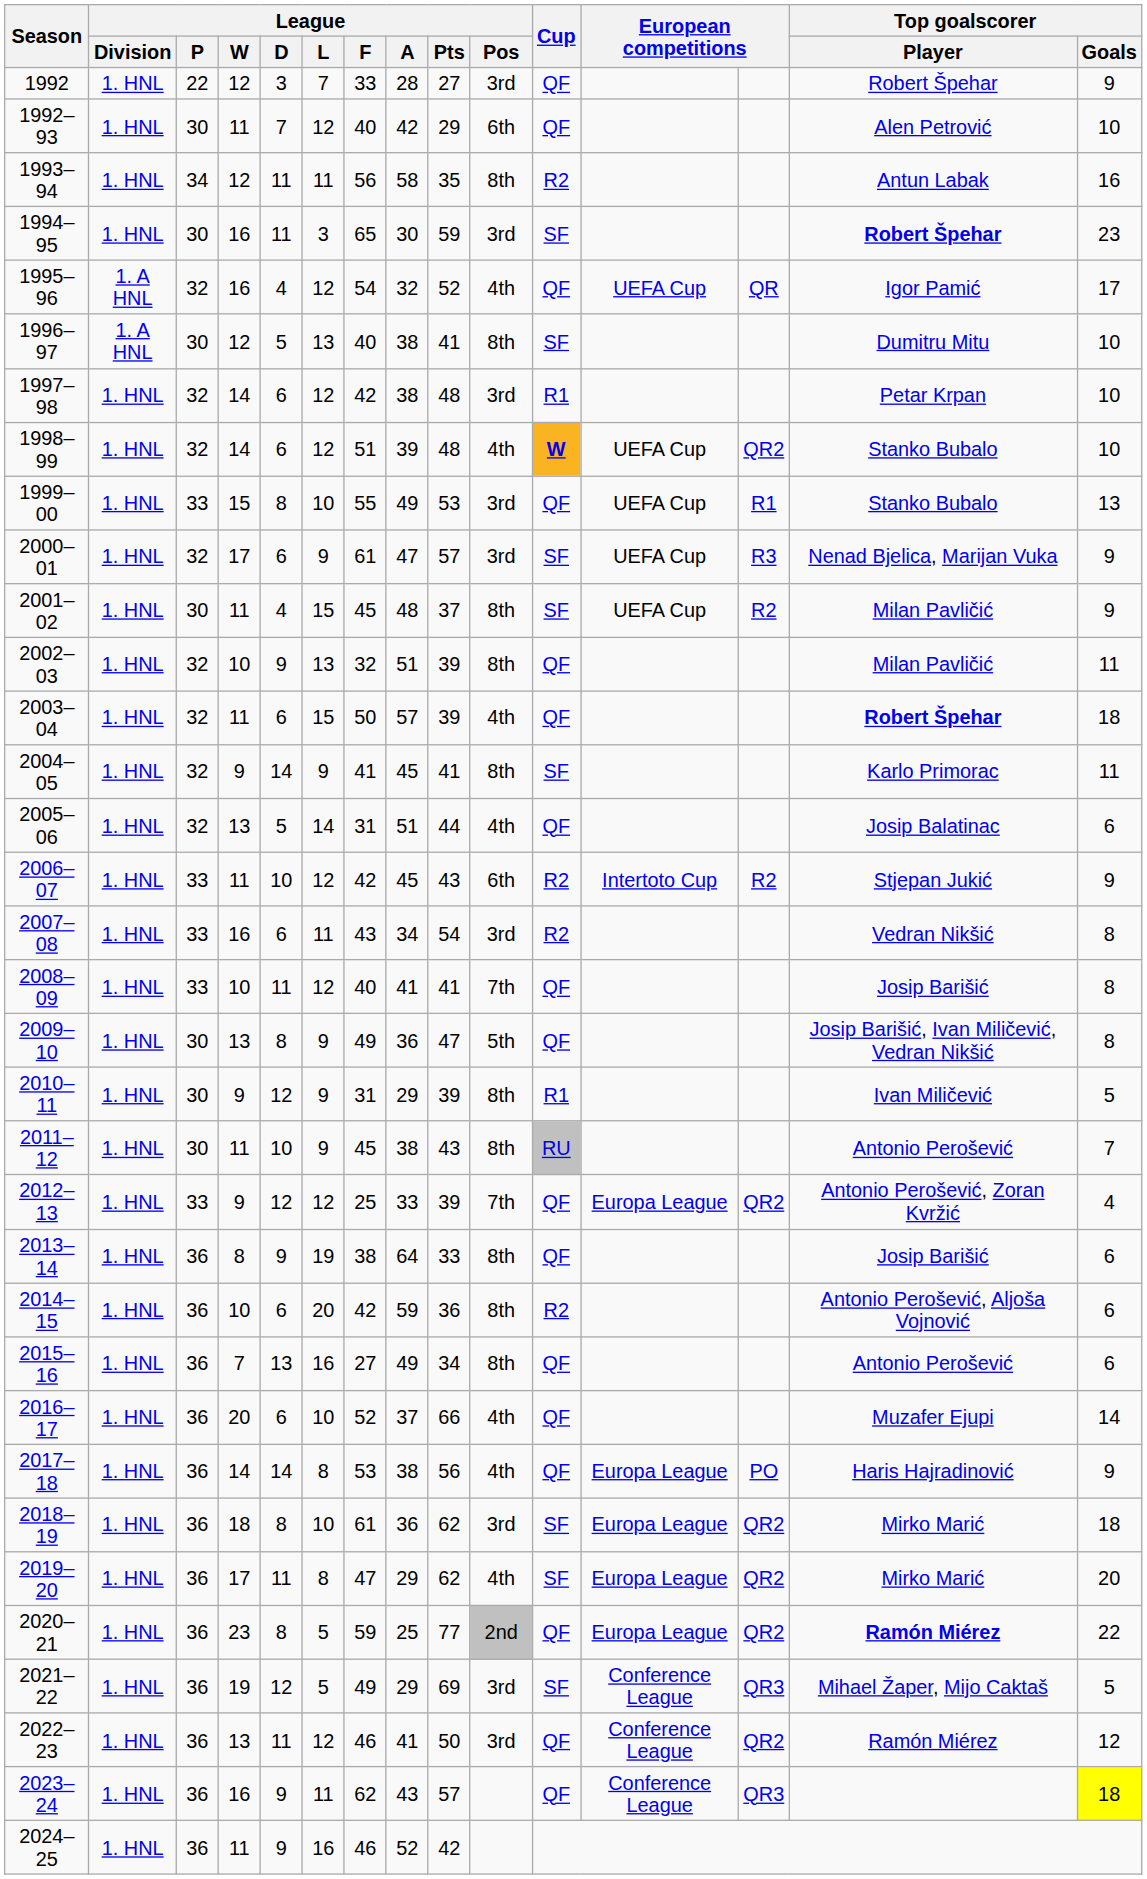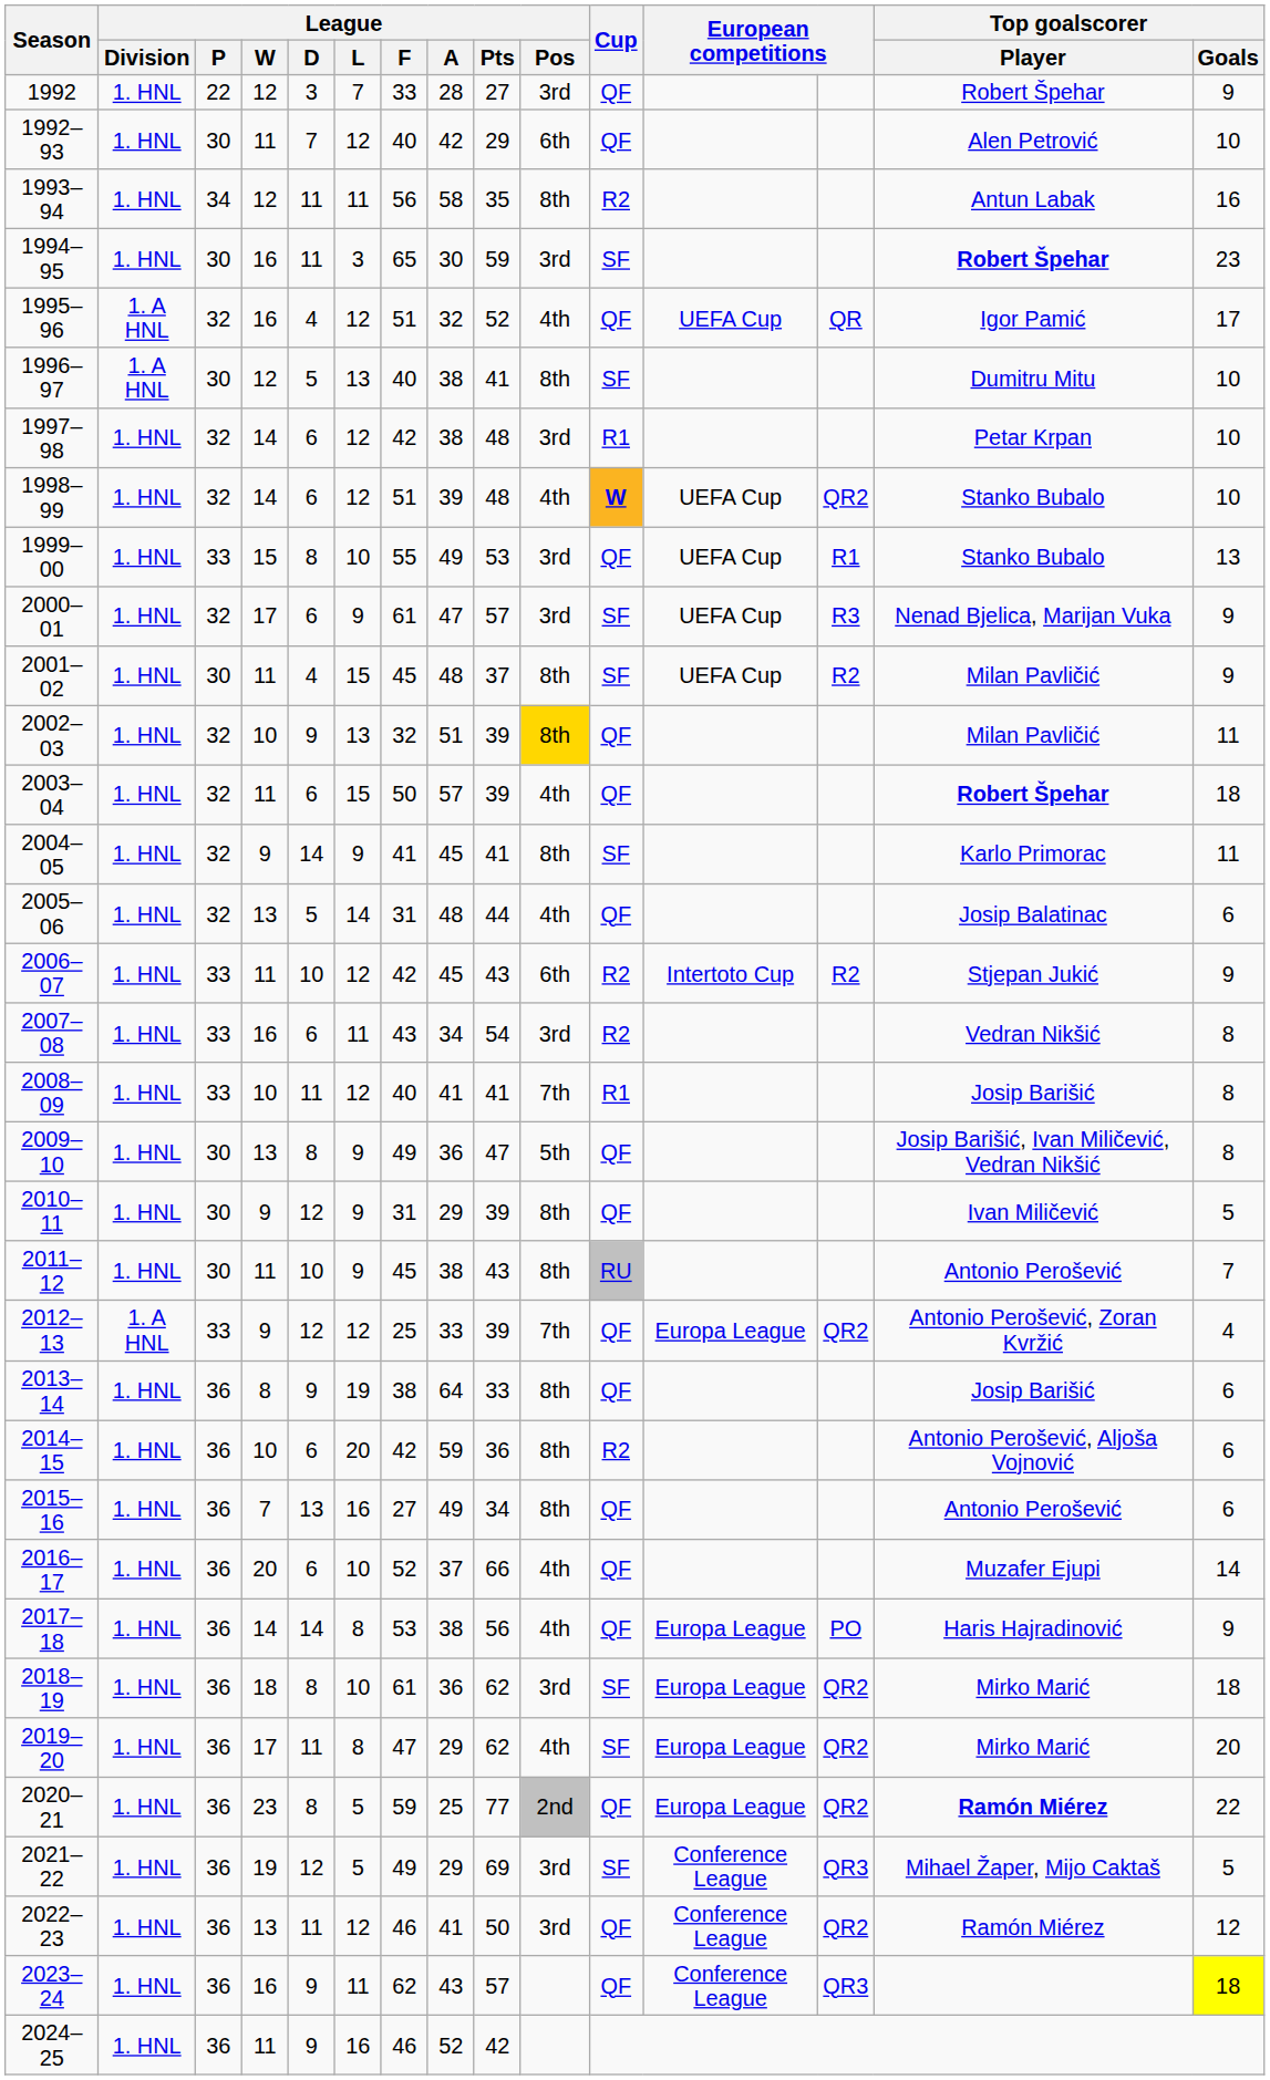1995–96 | League / F: 54 -> 51
2002–03 | League / Pos: no background -> gold background
2005–06 | League / A: 51 -> 48
2008–09 | Cup: QF -> R1
2010–11 | Cup: R1 -> QF
2012–13 | League / Division: 1. HNL -> 1. A HNL
